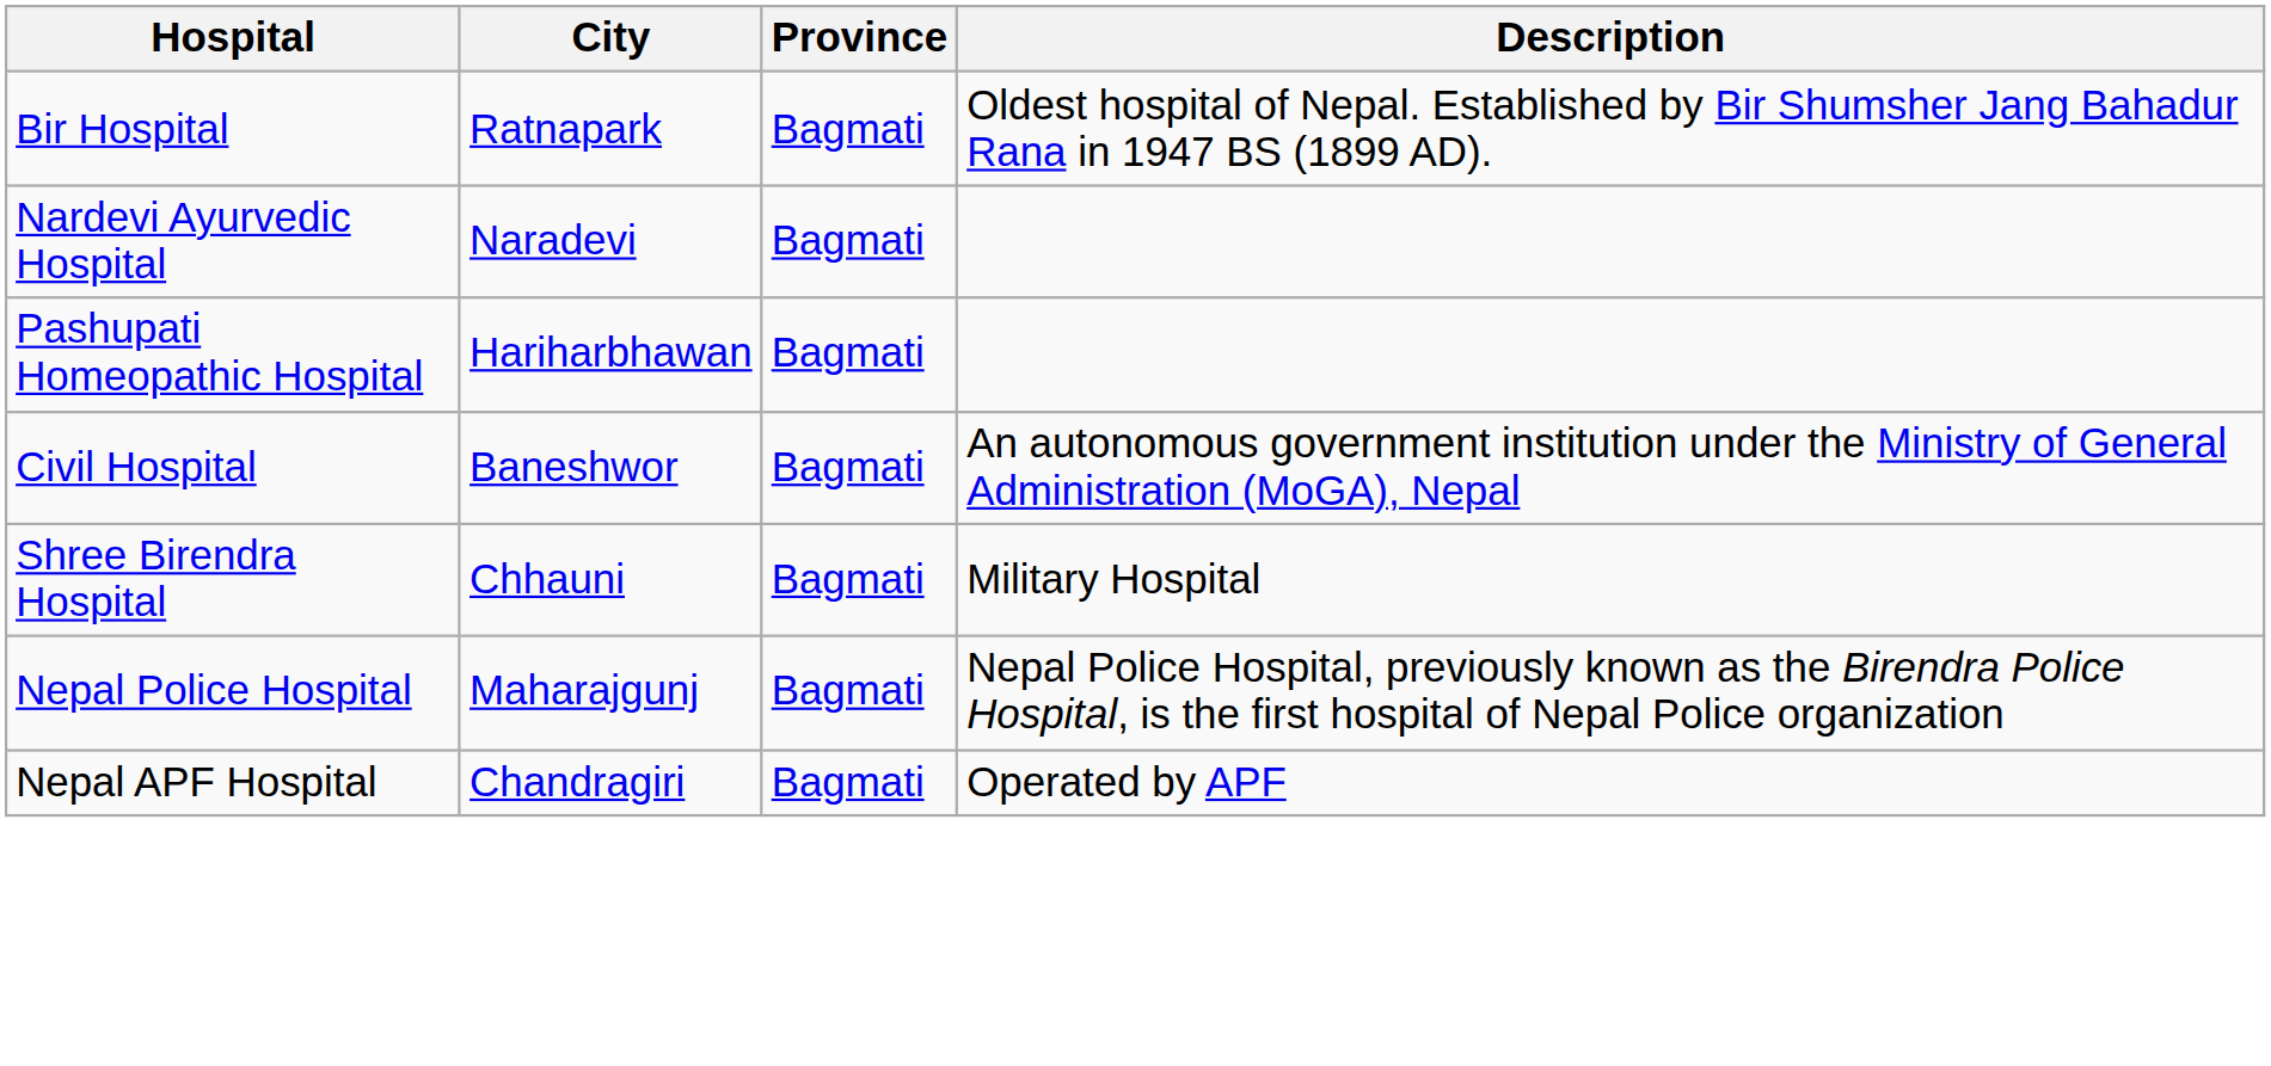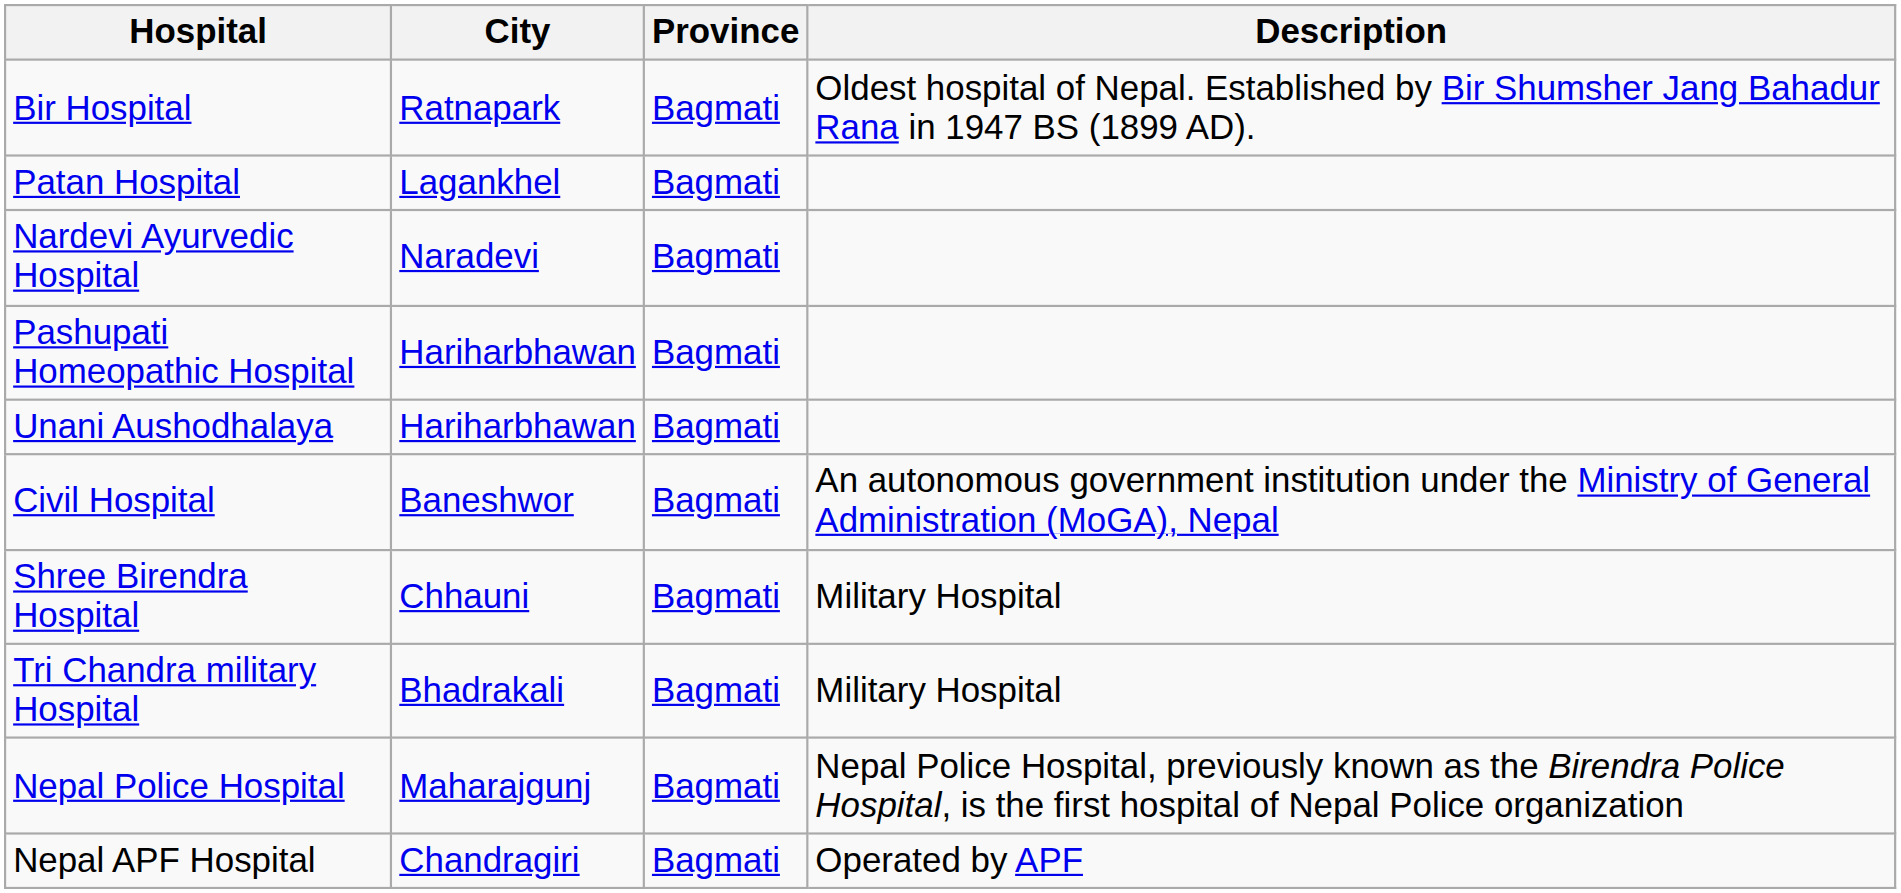+ row: Patan Hospital | Lagankhel | Bagmati
+ row: Unani Aushodhalaya | Hariharbhawan | Bagmati
+ row: Tri Chandra military Hospital | Bhadrakali | Bagmati | Military Hospital
